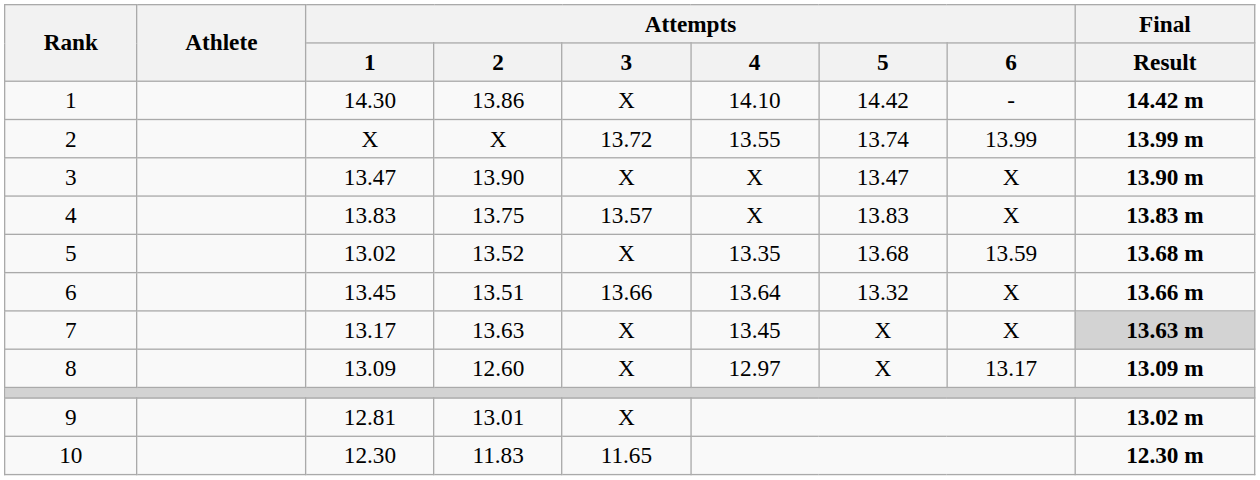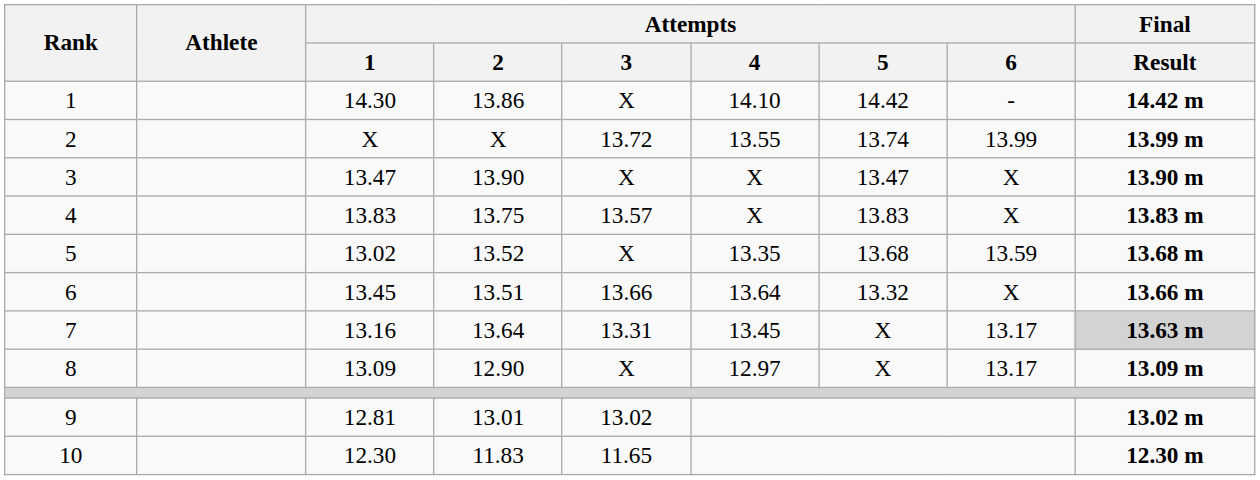7 | Attempts / 1: 13.17 -> 13.16
7 | Attempts / 2: 13.63 -> 13.64
7 | Attempts / 3: X -> 13.31
7 | Attempts / 6: X -> 13.17
8 | Attempts / 2: 12.60 -> 12.90
9 | Attempts / 3: X -> 13.02
